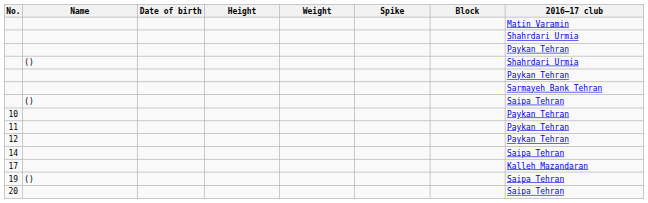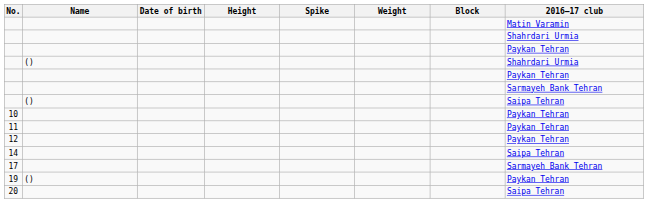columns swapped: Weight <-> Spike
17 | 2016–17 club: Kalleh Mazandaran -> Sarmayeh Bank Tehran
19 | 2016–17 club: Saipa Tehran -> Paykan Tehran
